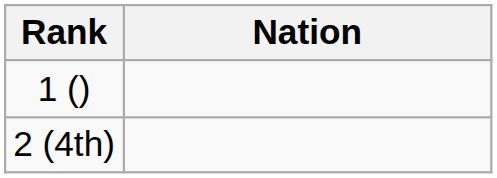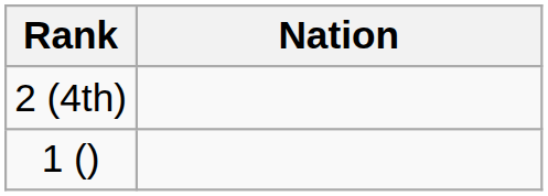rows swapped: 1 () <-> 2 (4th)
